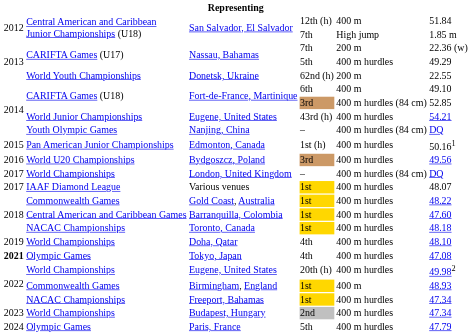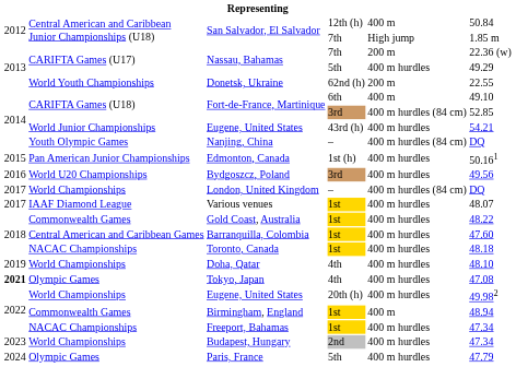San Salvador, El Salvador / 12th (h) | column 6: 51.84 -> 50.84
Birmingham, England | column 6: 48.93 -> 48.94
